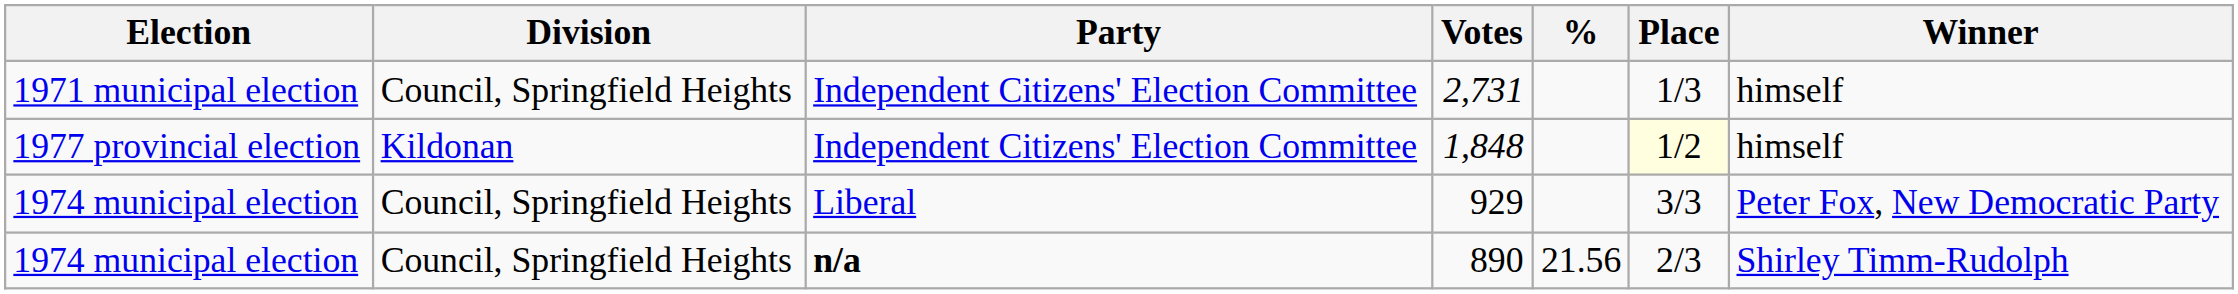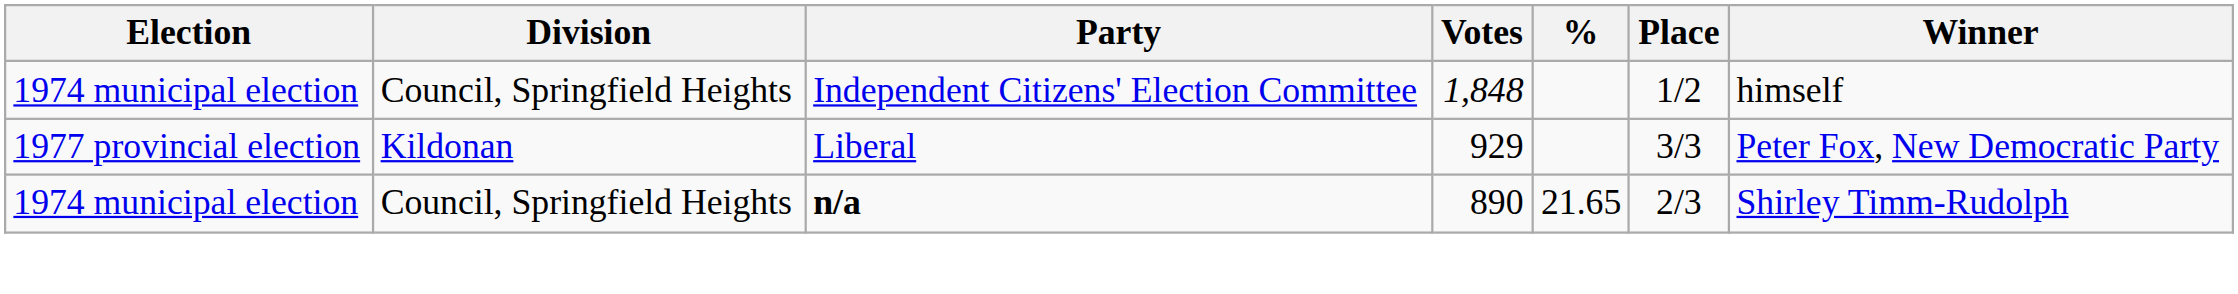- row: 1971 municipal election | Council, Springfield Heights | Independent Citizens' Election Committee | 2,731 | 1/3 | himself
1,848 | Election: 1977 provincial election -> 1974 municipal election
1,848 | Division: Kildonan -> Council, Springfield Heights
1,848 | Place: lightyellow background -> no background
929 | Election: 1974 municipal election -> 1977 provincial election
929 | Division: Council, Springfield Heights -> Kildonan
890 | %: 21.56 -> 21.65
